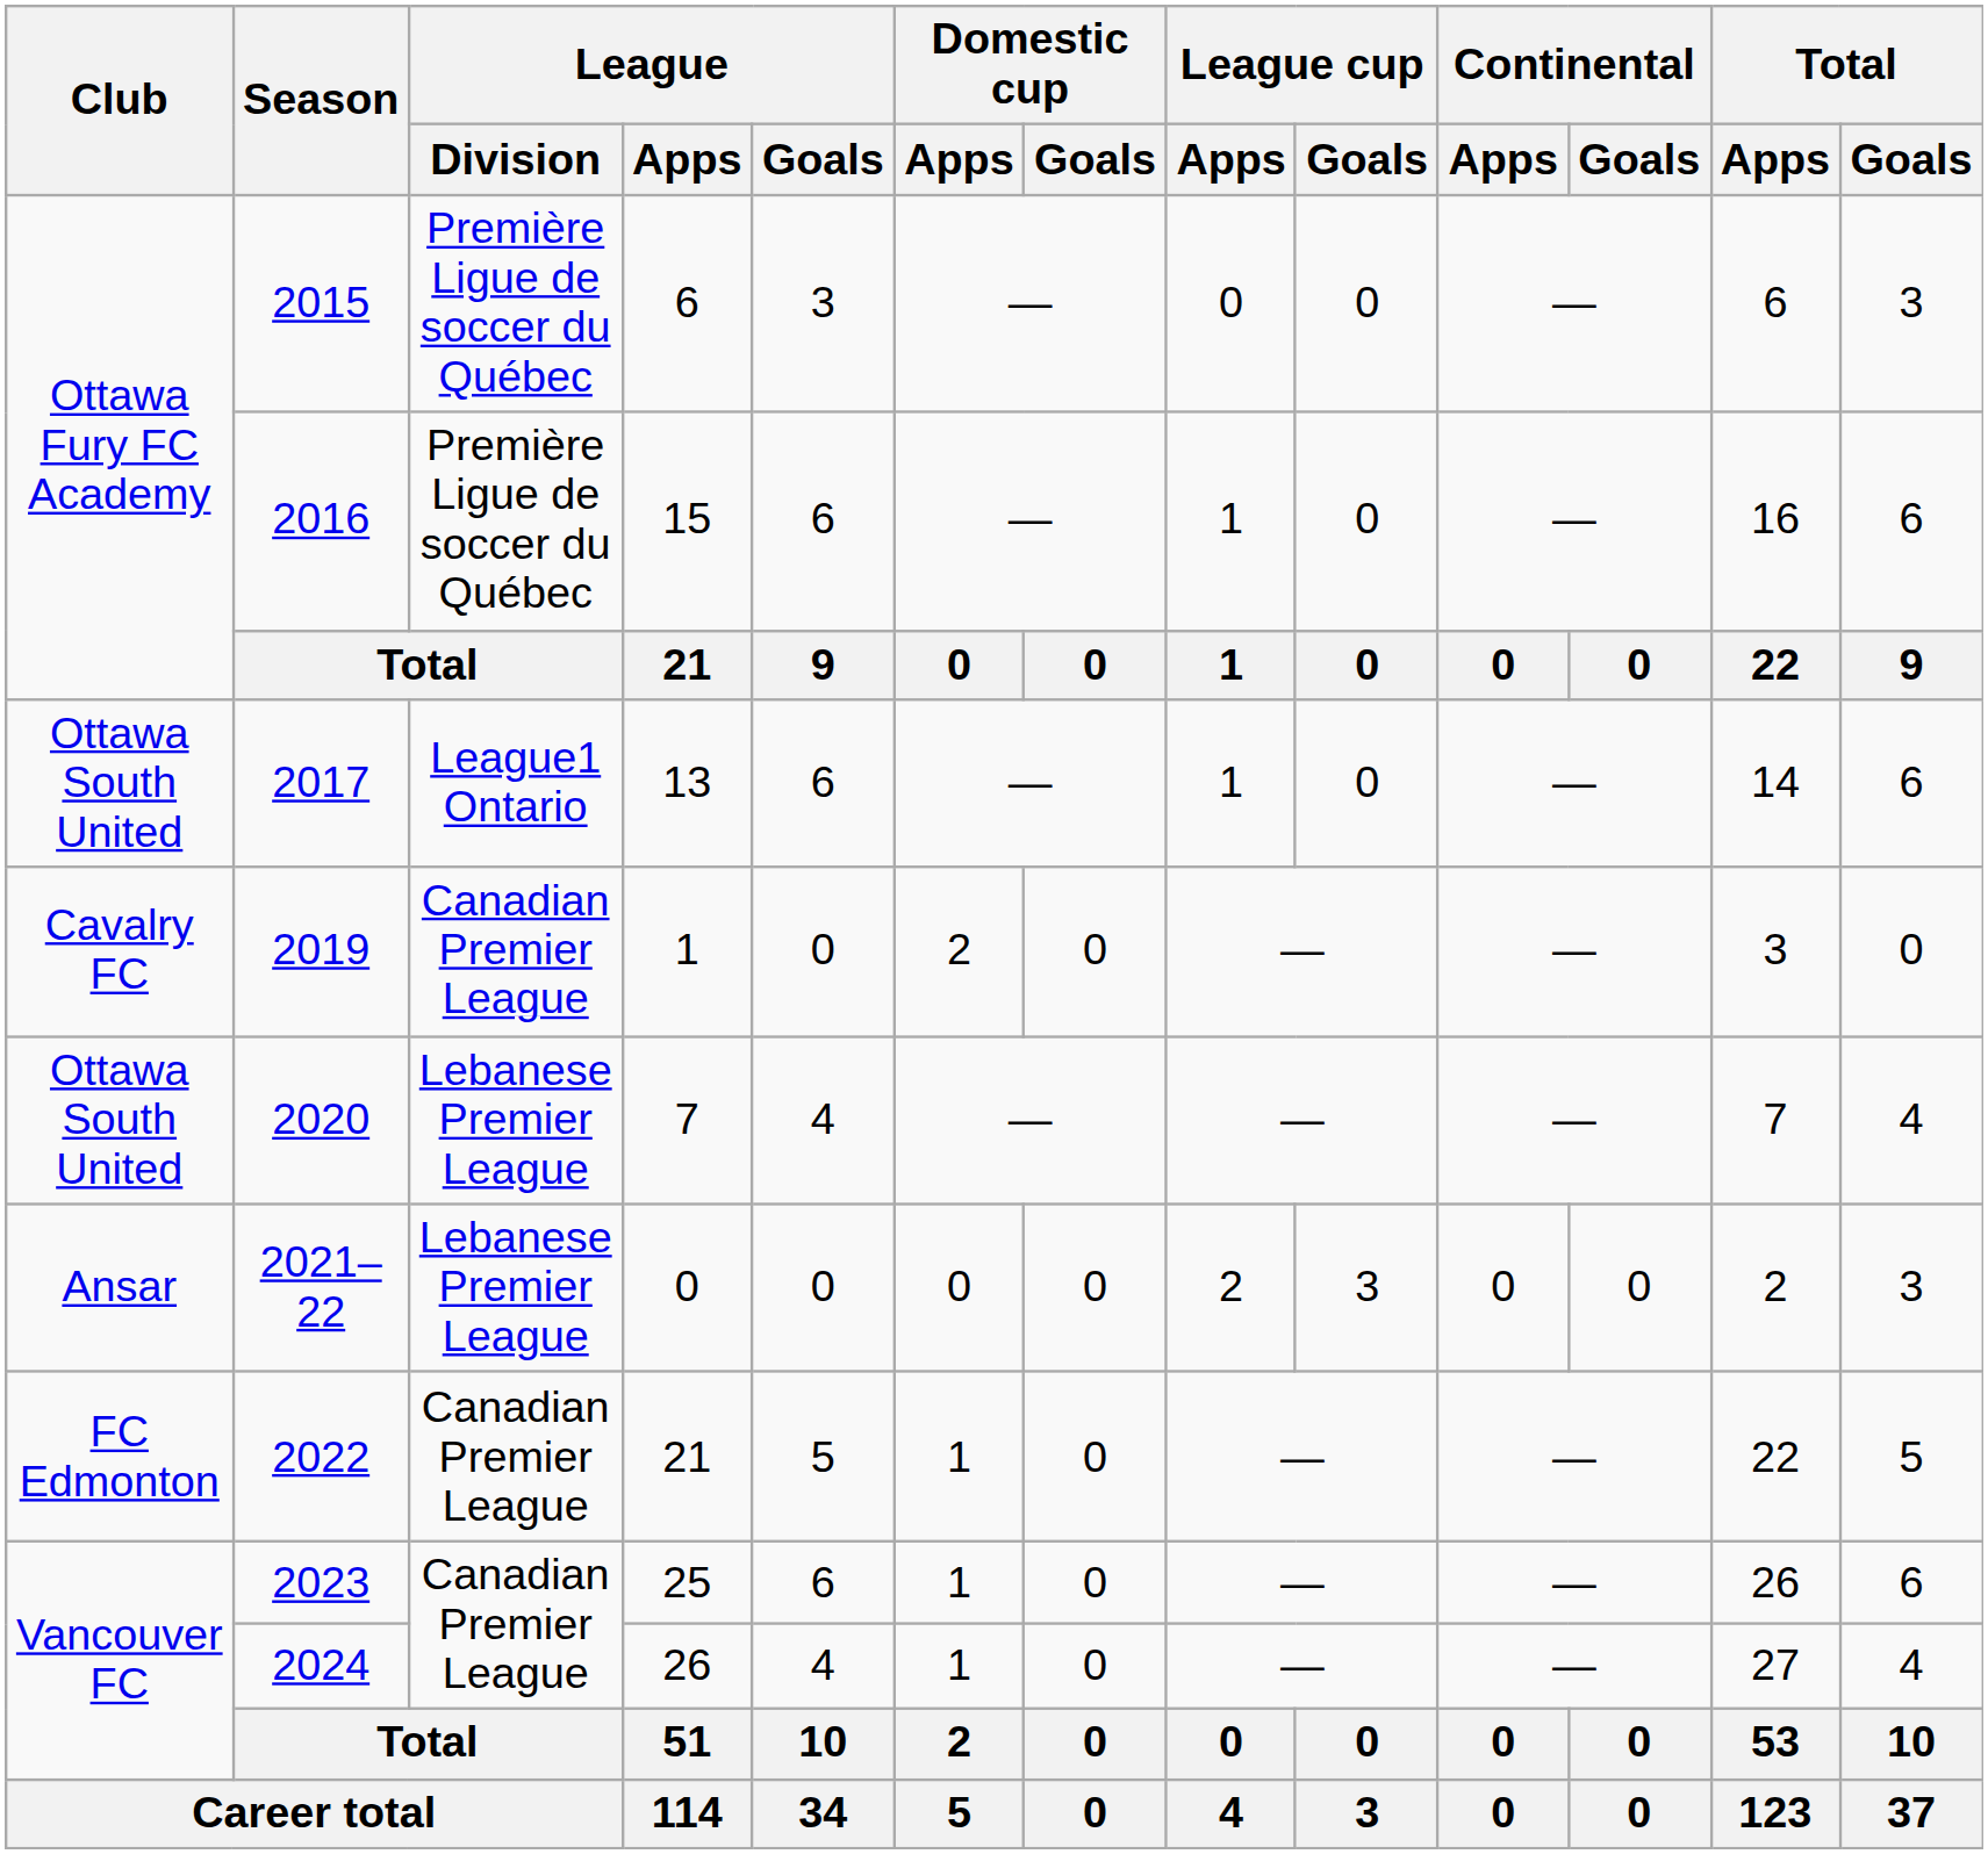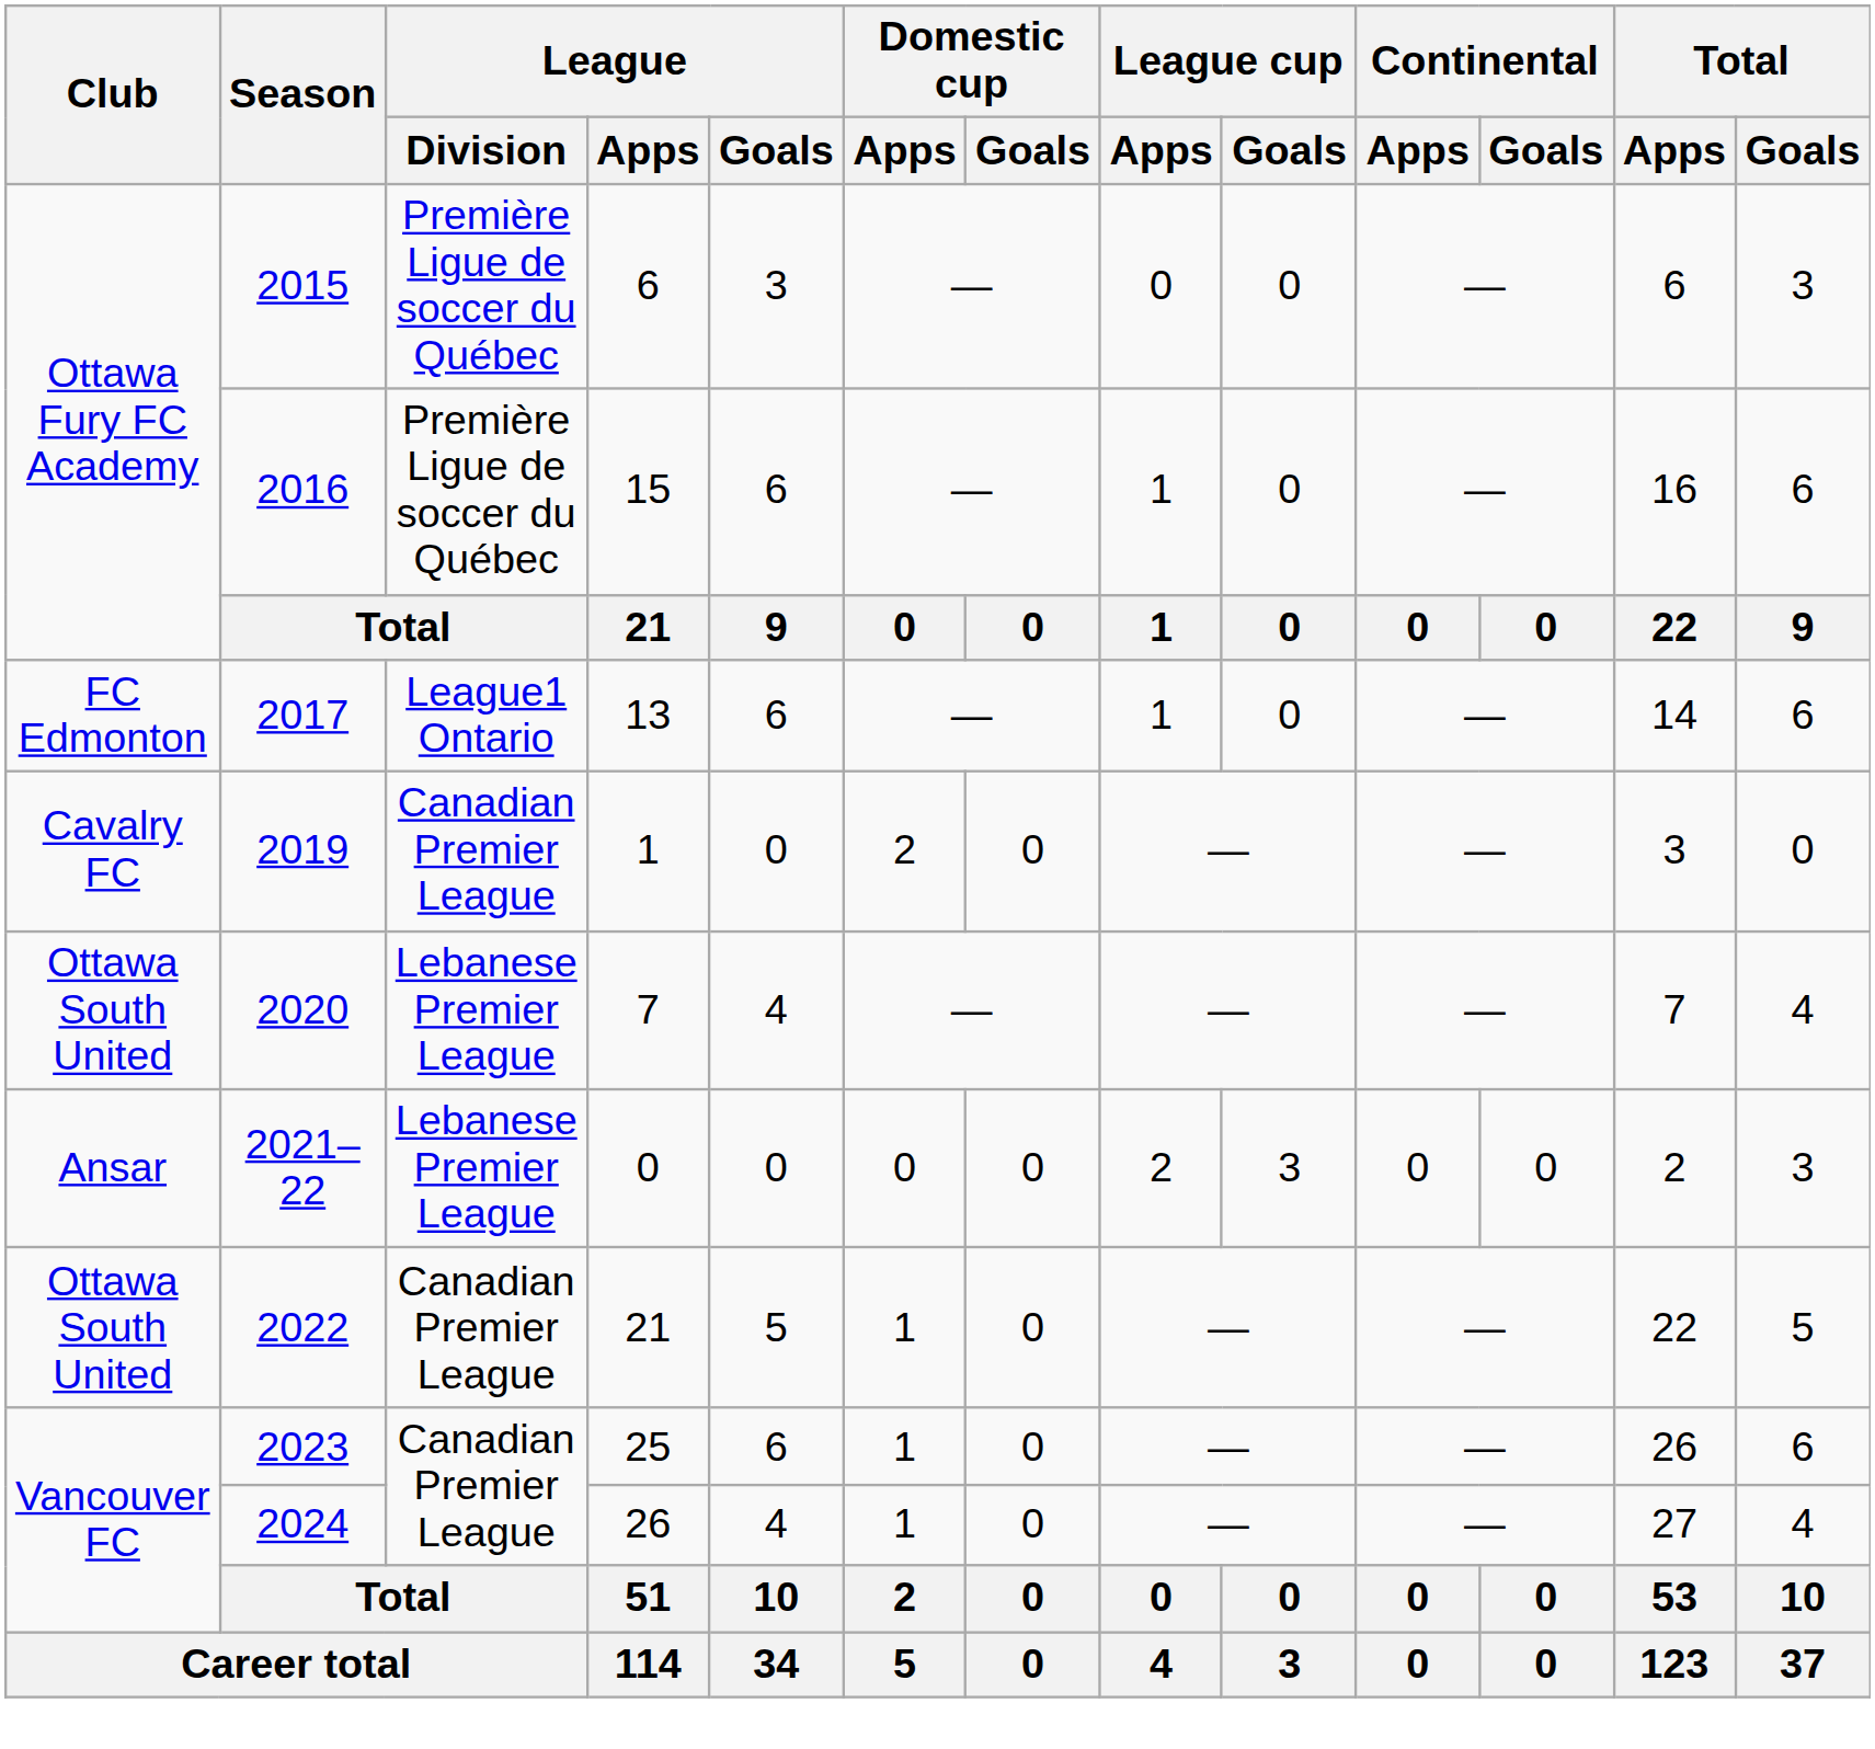2017 | Club: Ottawa South United -> FC Edmonton
2022 | Club: FC Edmonton -> Ottawa South United
